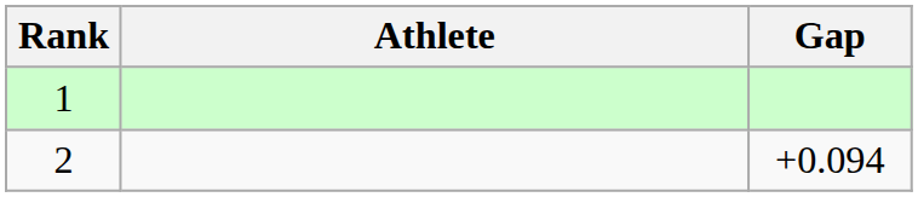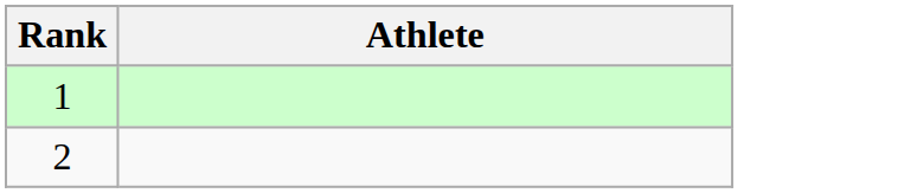- column: Gap | +0.094
